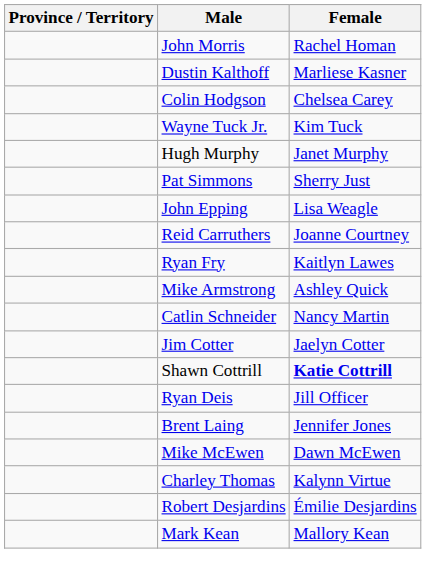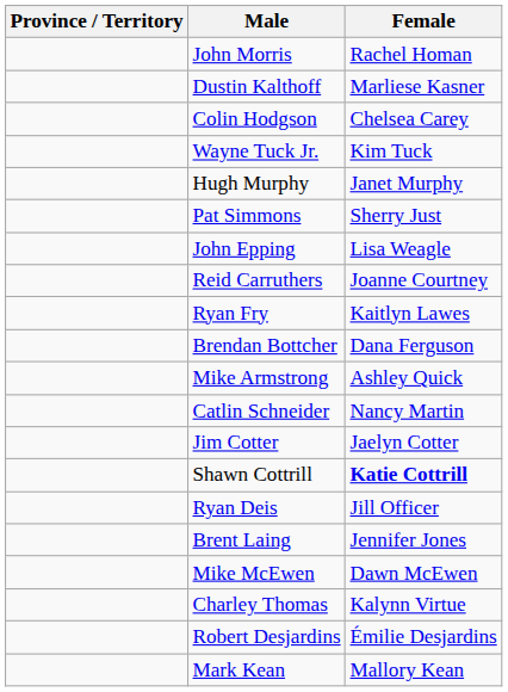+ row: Brendan Bottcher | Dana Ferguson
